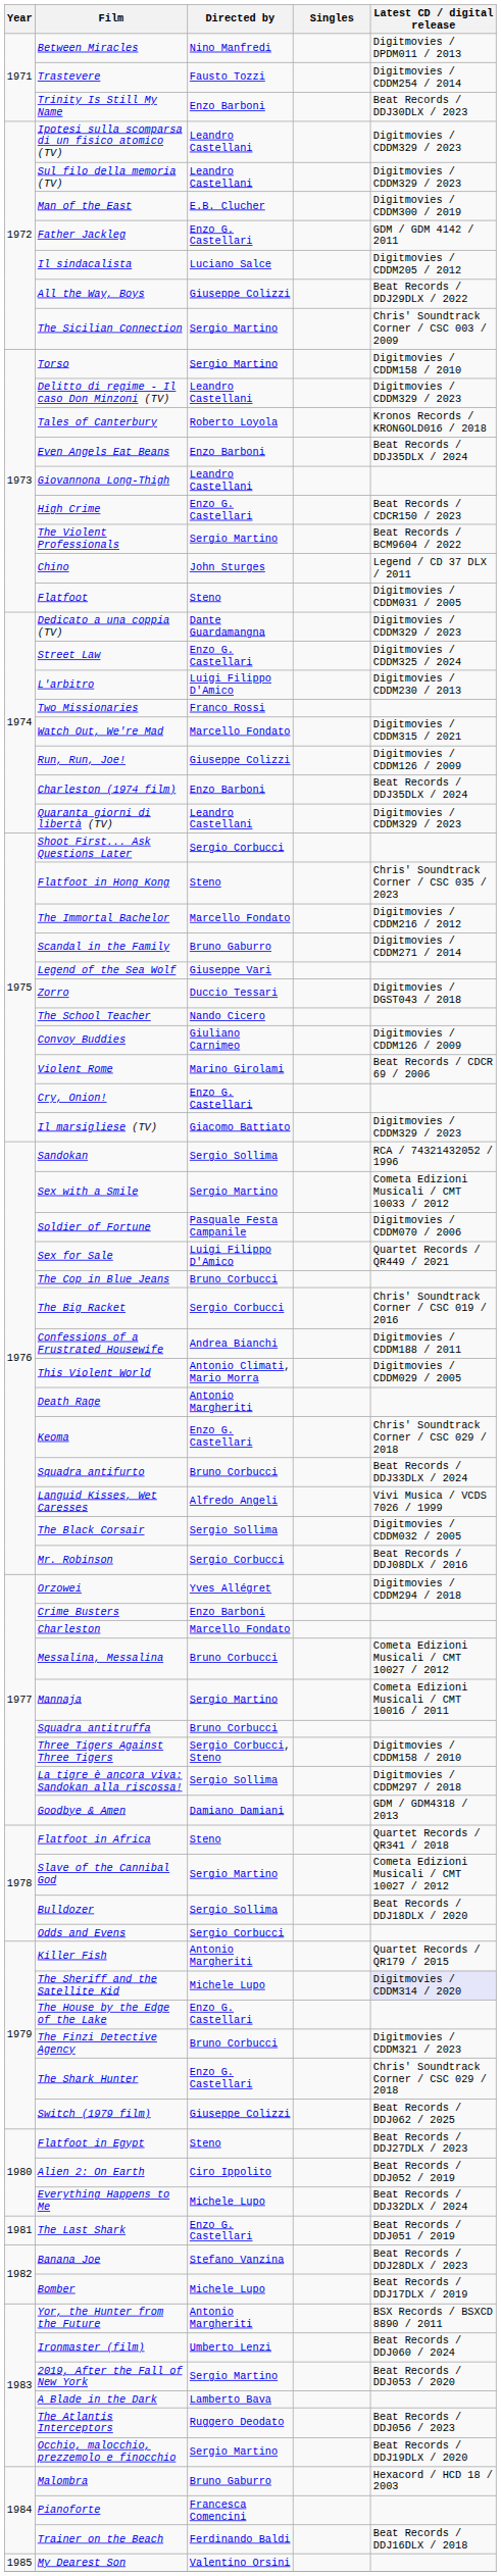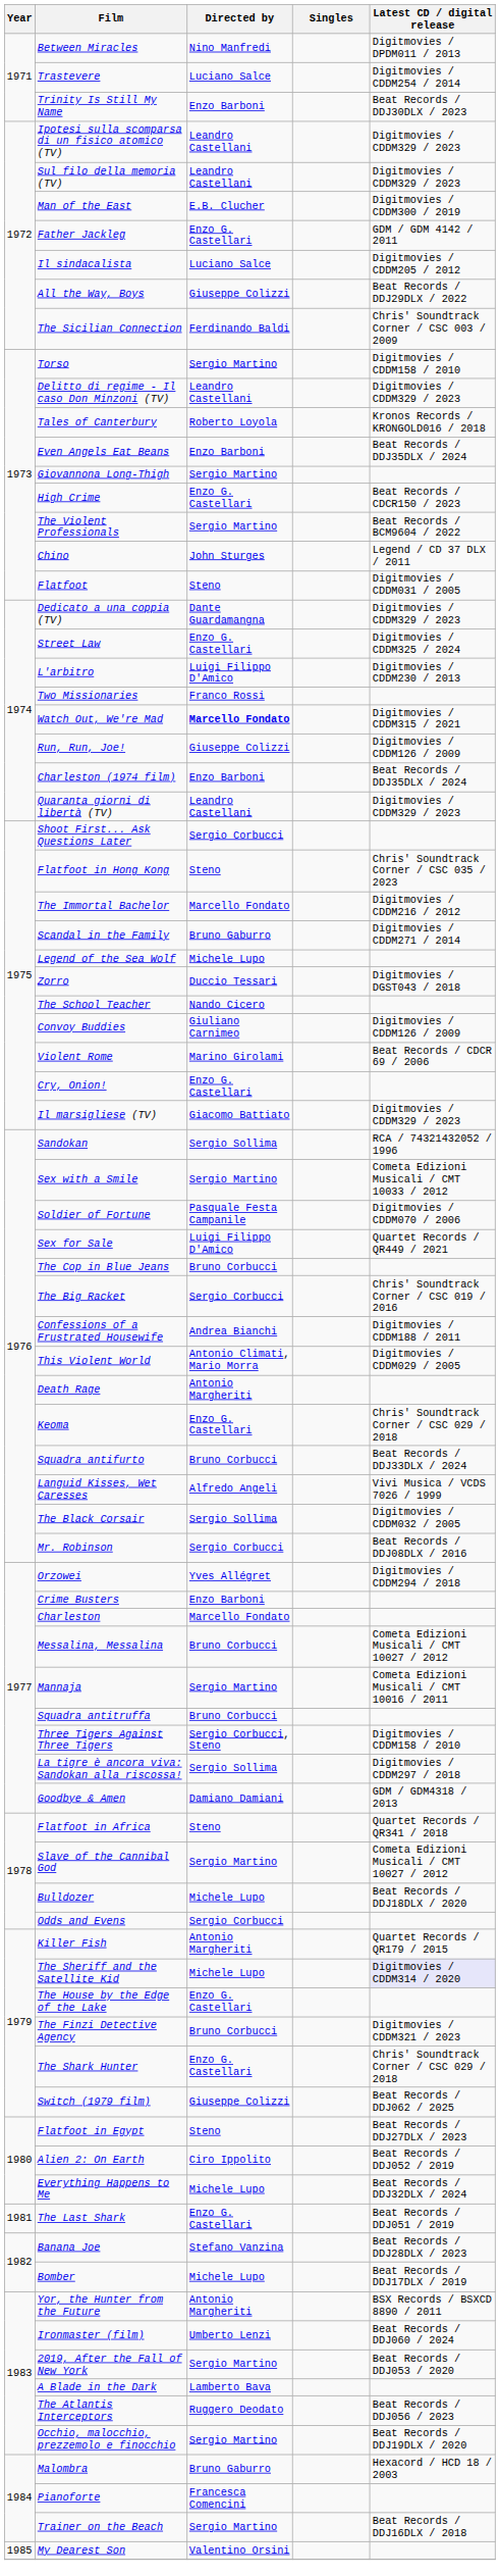Trastevere | Directed by: Fausto Tozzi -> Luciano Salce
The Sicilian Connection | Directed by: Sergio Martino -> Ferdinando Baldi
Giovannona Long-Thigh | Directed by: Leandro Castellani -> Sergio Martino
Watch Out, We're Mad | Directed by: normal -> bold
Legend of the Sea Wolf | Directed by: Giuseppe Vari -> Michele Lupo
Bulldozer | Directed by: Sergio Sollima -> Michele Lupo
Trainer on the Beach | Directed by: Ferdinando Baldi -> Sergio Martino
